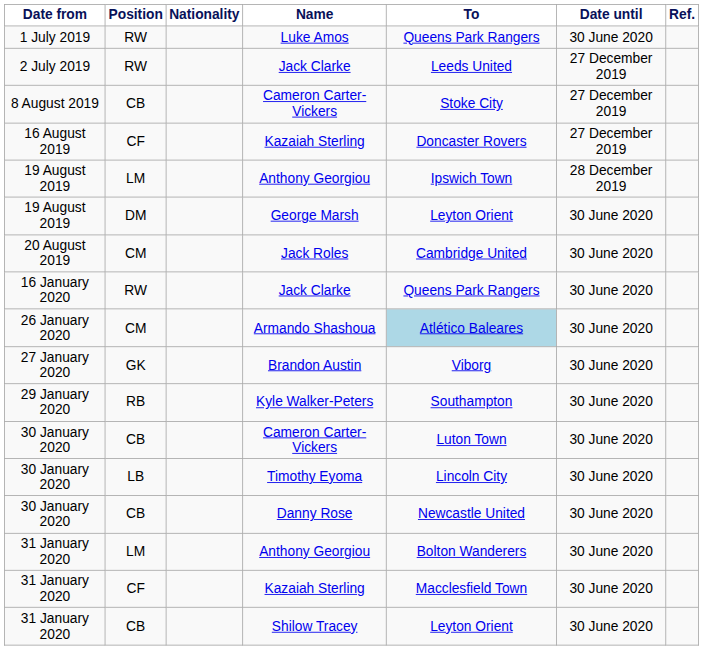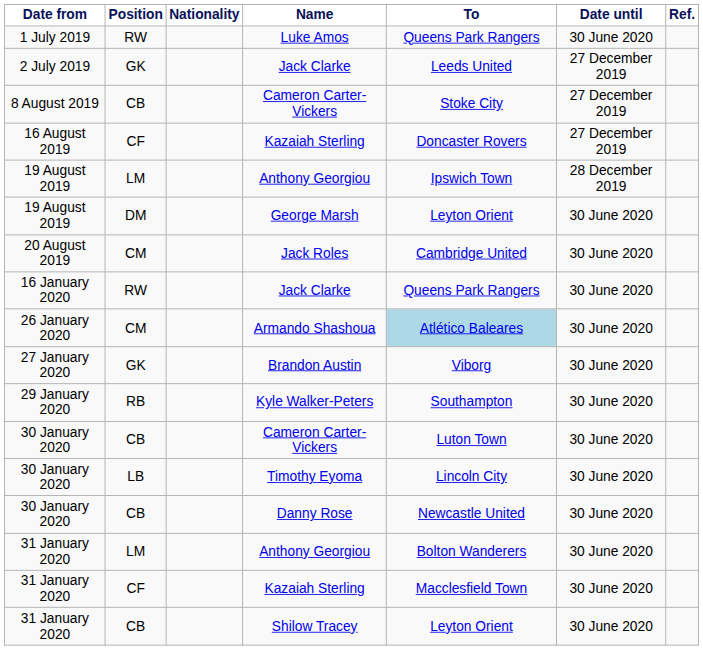2 July 2019 / Jack Clarke | Position: RW -> GK
